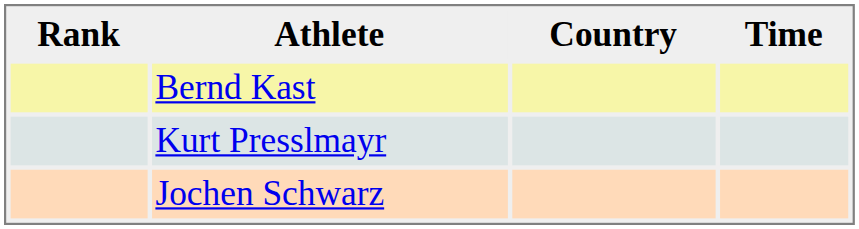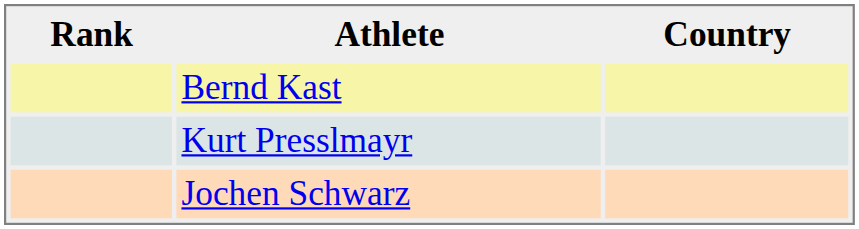- column: Time
